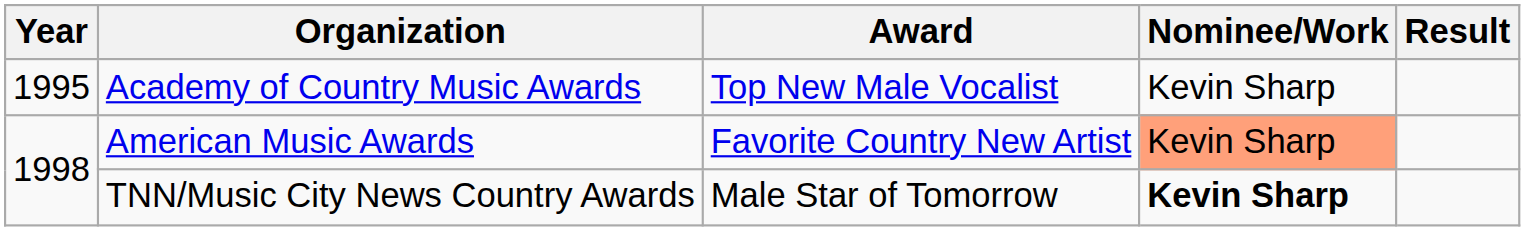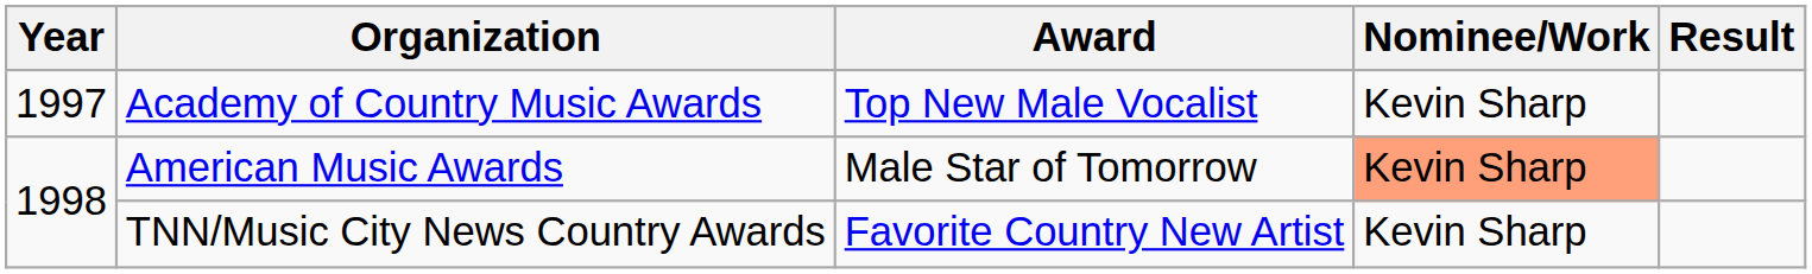Academy of Country Music Awards | Year: 1995 -> 1997
American Music Awards | Award: Favorite Country New Artist -> Male Star of Tomorrow
TNN/Music City News Country Awards | Award: Male Star of Tomorrow -> Favorite Country New Artist
TNN/Music City News Country Awards | Nominee/Work: bold -> normal
